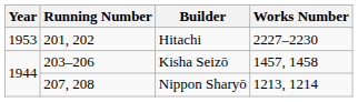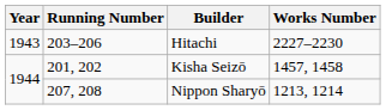Hitachi | Year: 1953 -> 1943
Hitachi | Running Number: 201, 202 -> 203–206
Kisha Seizō | Running Number: 203–206 -> 201, 202
